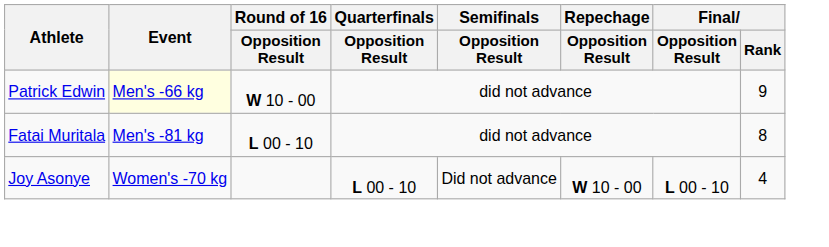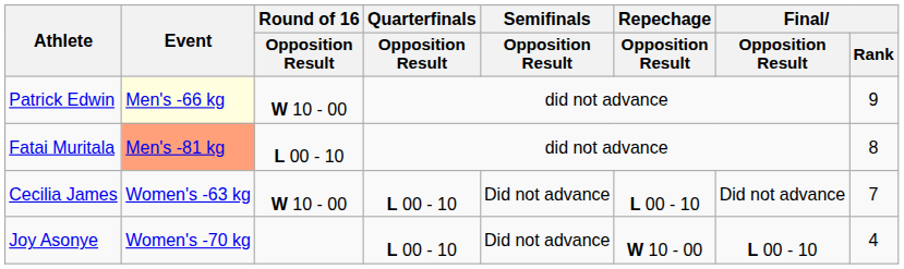Fatai Muritala | Event: no background -> lightsalmon background
+ row: Cecilia James | Women's -63 kg | W 10 - 00 | L 00 - 10 | Did not advance | L 00 - 10 | Did not advance | 7
